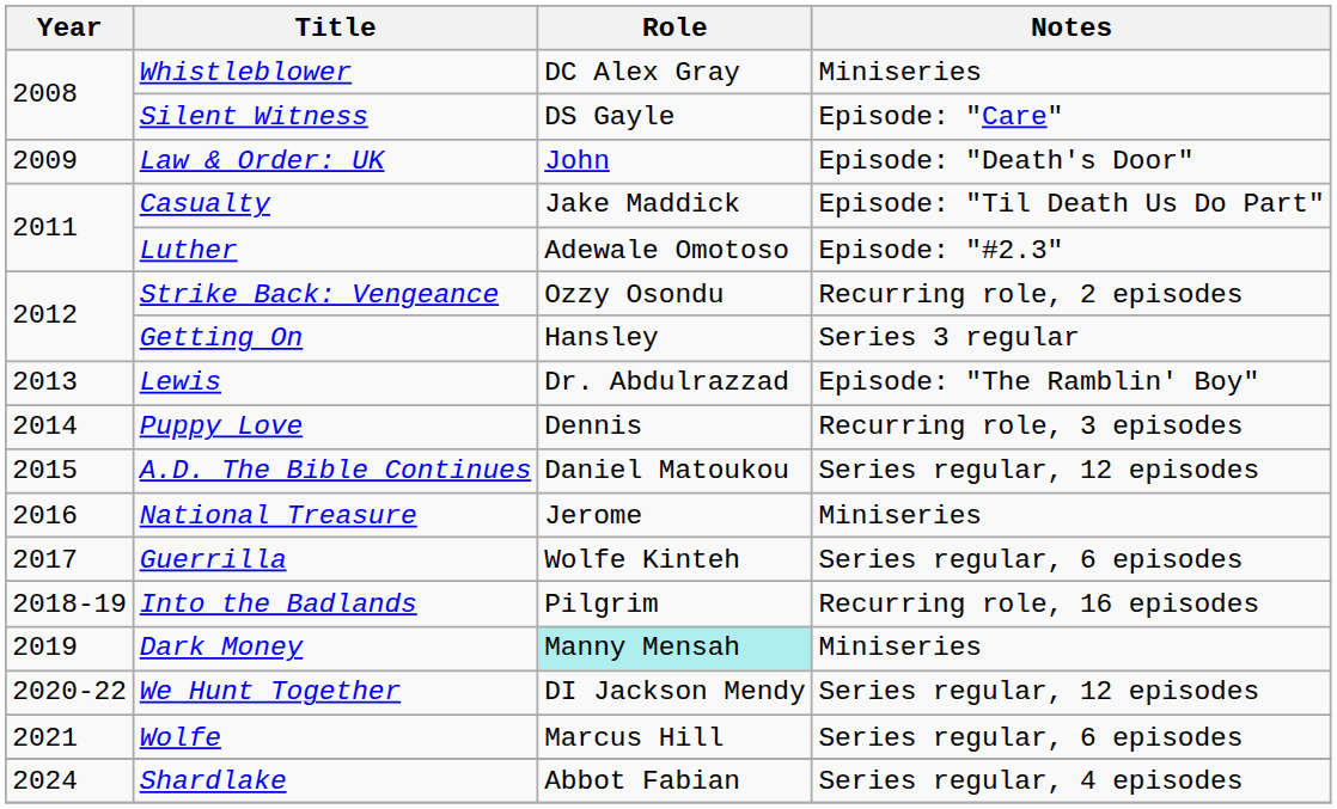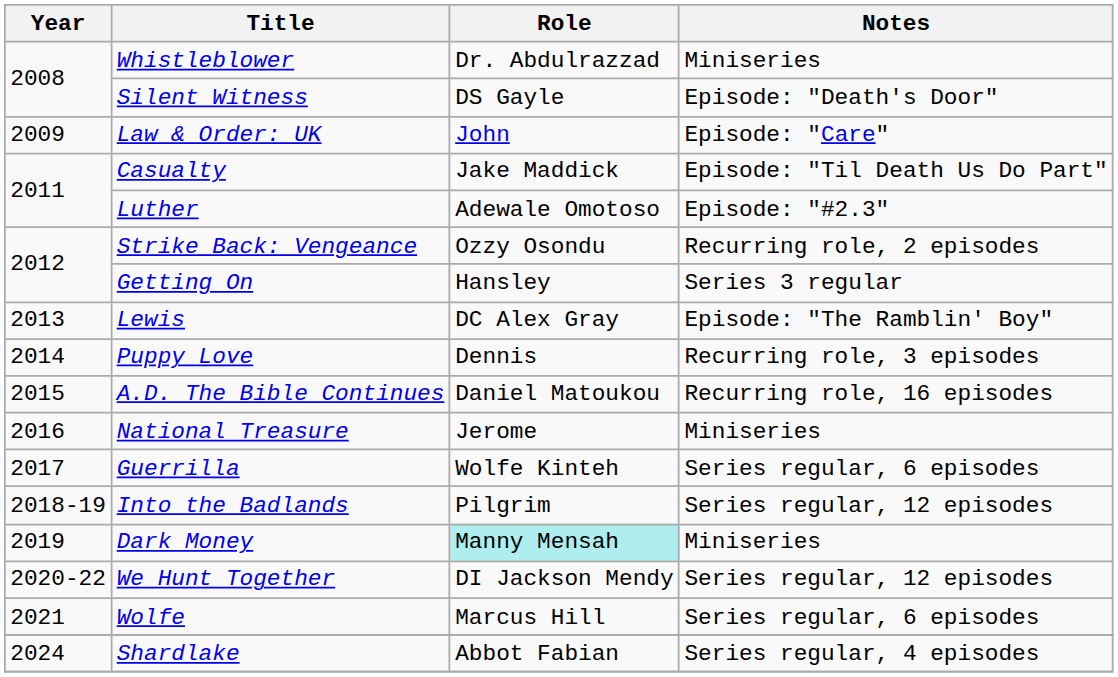Whistleblower | Role: DC Alex Gray -> Dr. Abdulrazzad
Silent Witness | Notes: Episode: "Care" -> Episode: "Death's Door"
Law & Order: UK | Notes: Episode: "Death's Door" -> Episode: "Care"
Lewis | Role: Dr. Abdulrazzad -> DC Alex Gray
A.D. The Bible Continues | Notes: Series regular, 12 episodes -> Recurring role, 16 episodes
Into the Badlands | Notes: Recurring role, 16 episodes -> Series regular, 12 episodes
